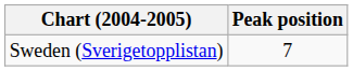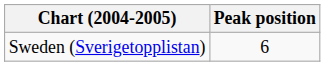Sweden (Sverigetopplistan) | Peak position: 7 -> 6
